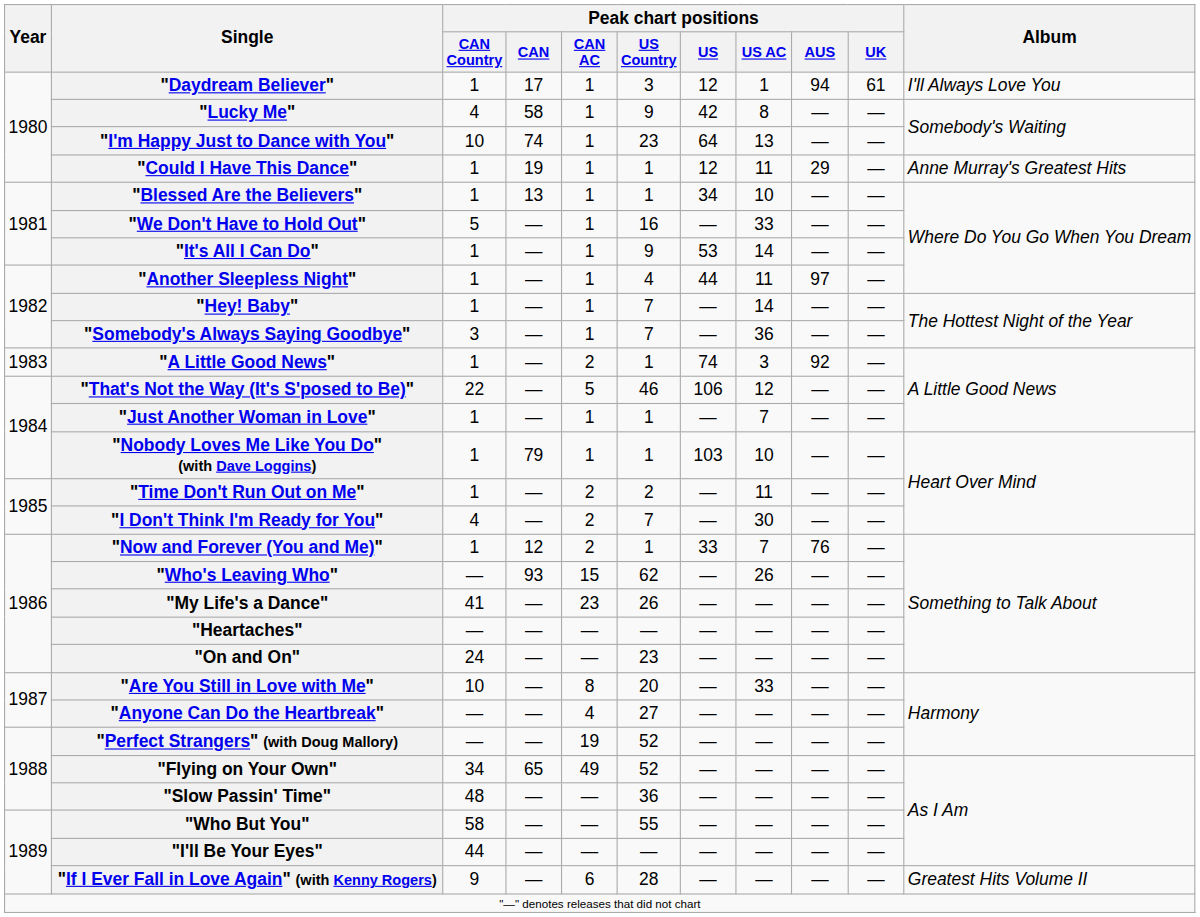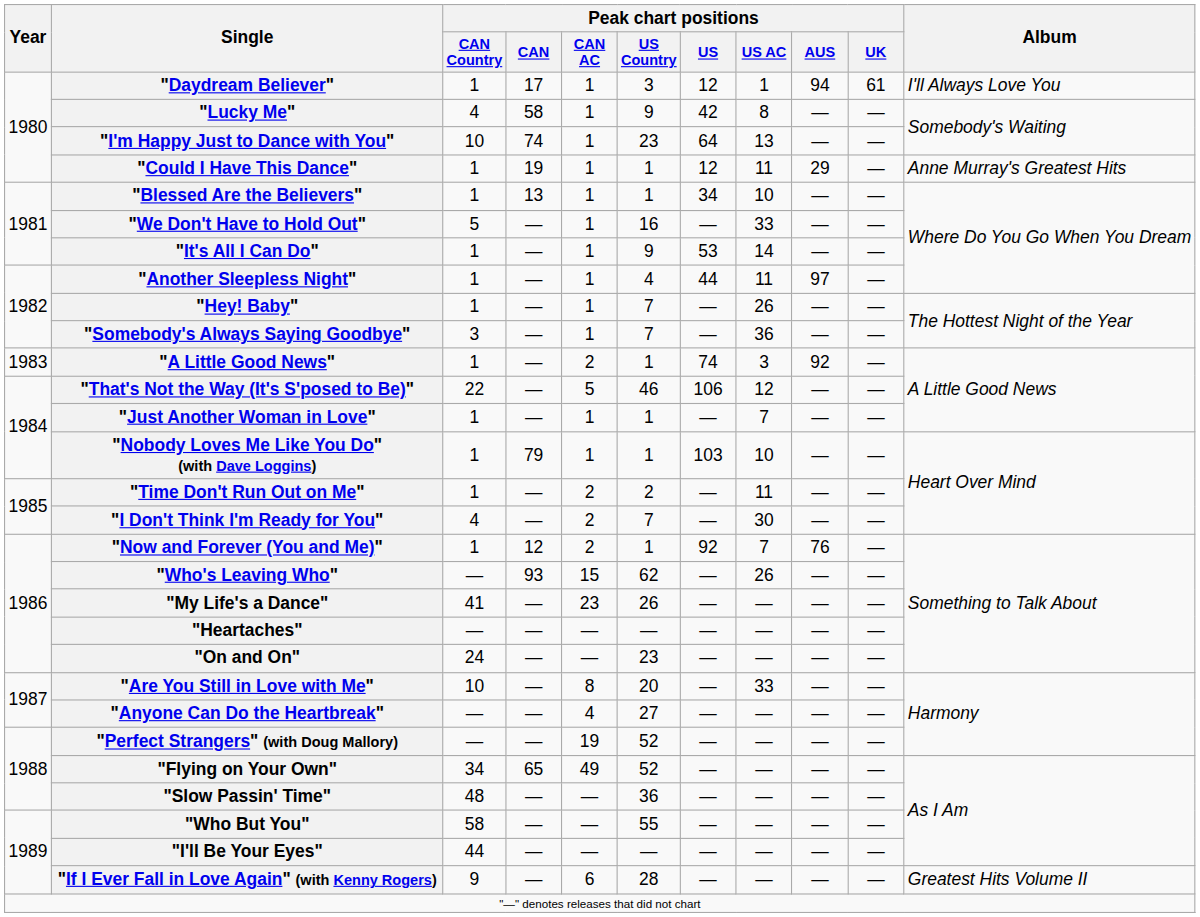"Hey! Baby" | Peak chart positions / US AC: 14 -> 26
"Now and Forever (You and Me)" | Peak chart positions / US: 33 -> 92
